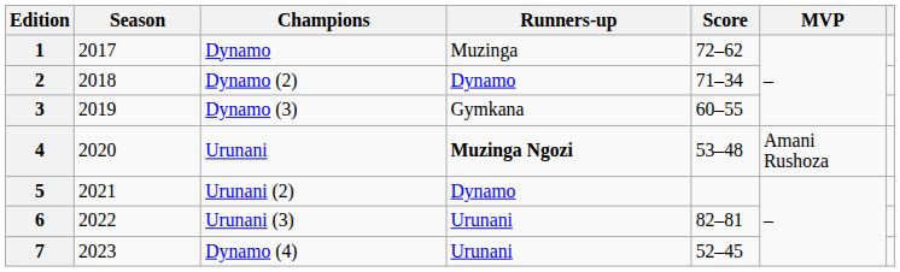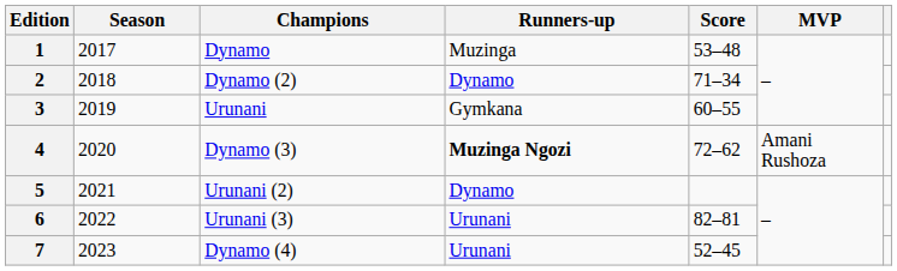1 | Score: 72–62 -> 53–48
3 | Champions: Dynamo (3) -> Urunani
4 | Champions: Urunani -> Dynamo (3)
4 | Score: 53–48 -> 72–62
